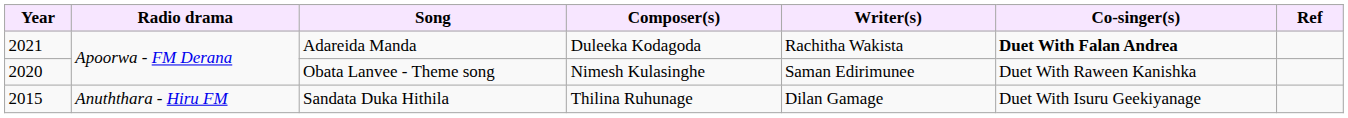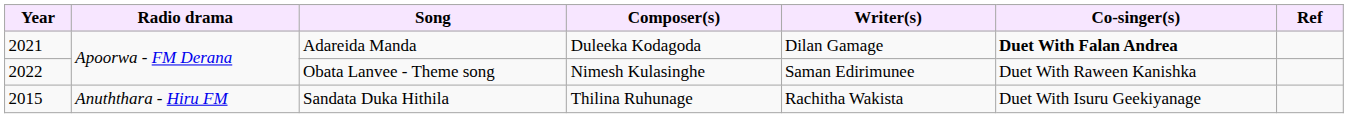Adareida Manda | Writer(s): Rachitha Wakista -> Dilan Gamage
Obata Lanvee - Theme song | Year: 2020 -> 2022
Sandata Duka Hithila | Writer(s): Dilan Gamage -> Rachitha Wakista
